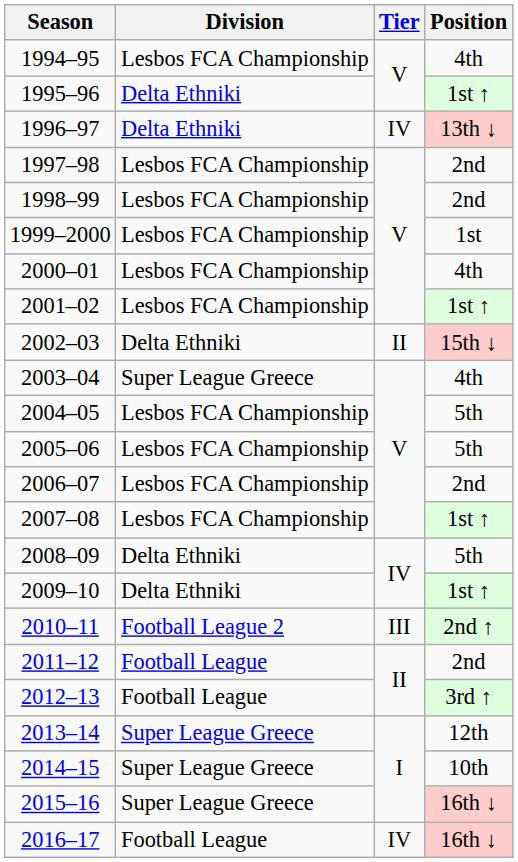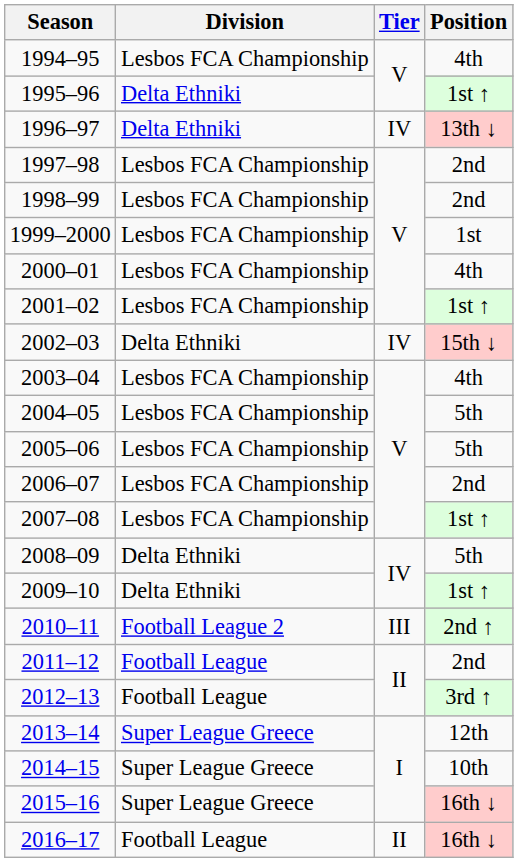2002–03 | Tier: II -> IV
2003–04 | Division: Super League Greece -> Lesbos FCA Championship
2016–17 | Tier: IV -> II
